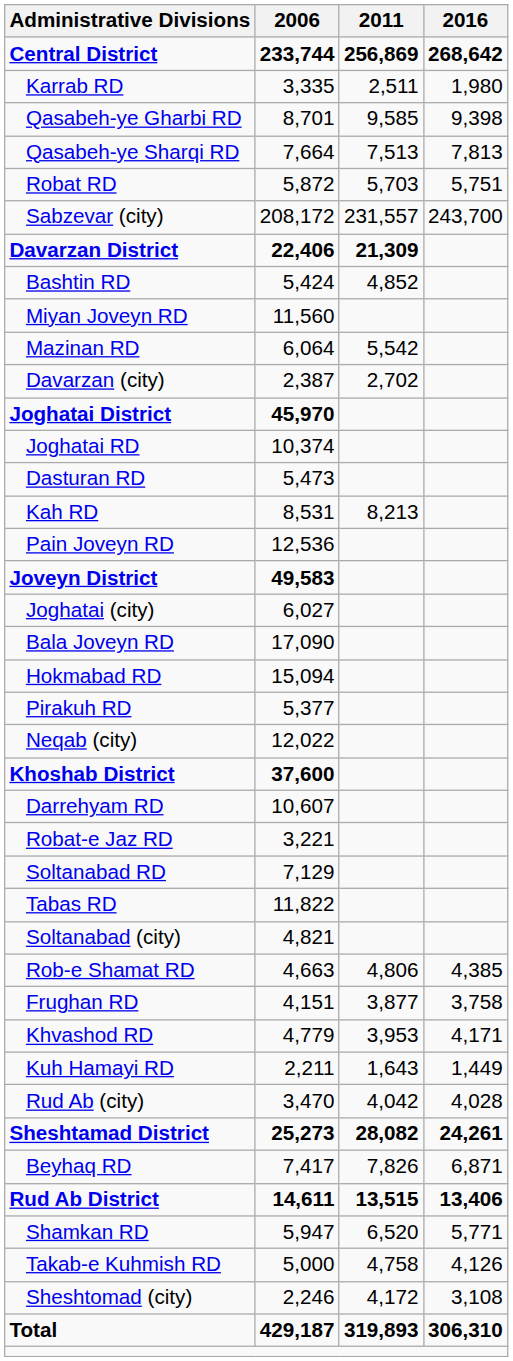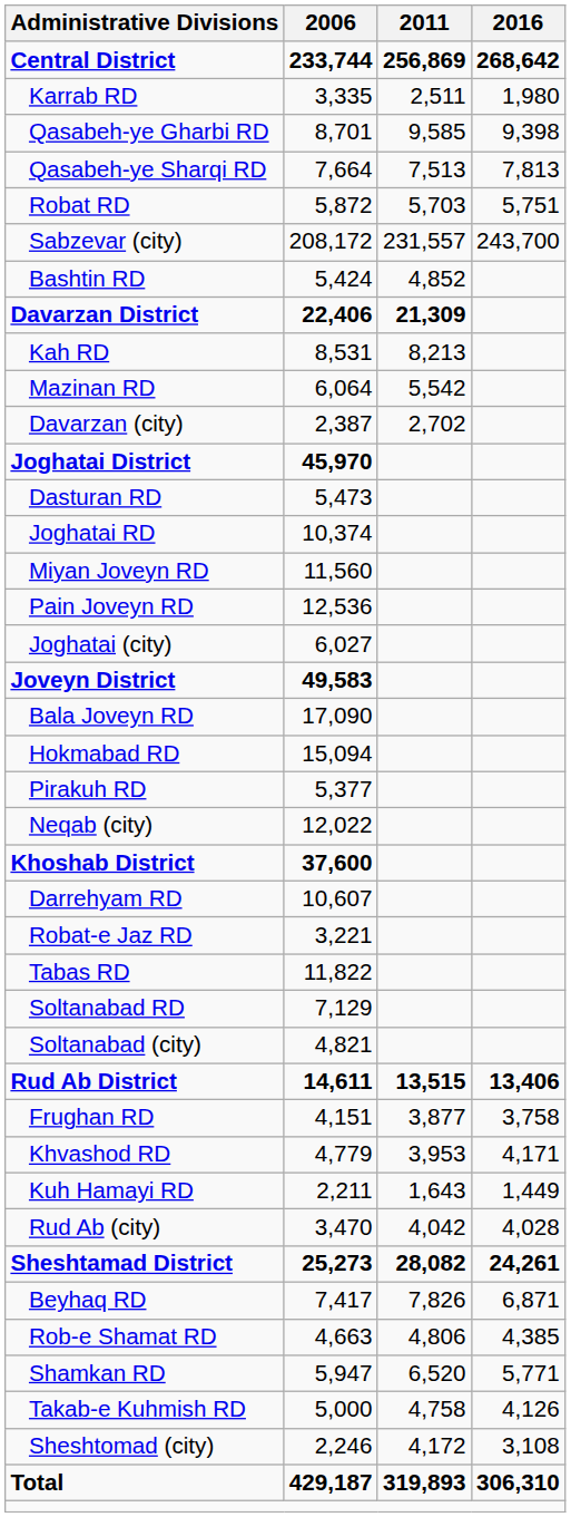rows swapped: Davarzan District <-> Bashtin RD
rows swapped: Kah RD <-> Miyan Joveyn RD
rows swapped: Dasturan RD <-> Joghatai RD
rows swapped: Joghatai (city) <-> Joveyn District
rows swapped: Soltanabad RD <-> Tabas RD
rows swapped: Rud Ab District <-> Rob-e Shamat RD
